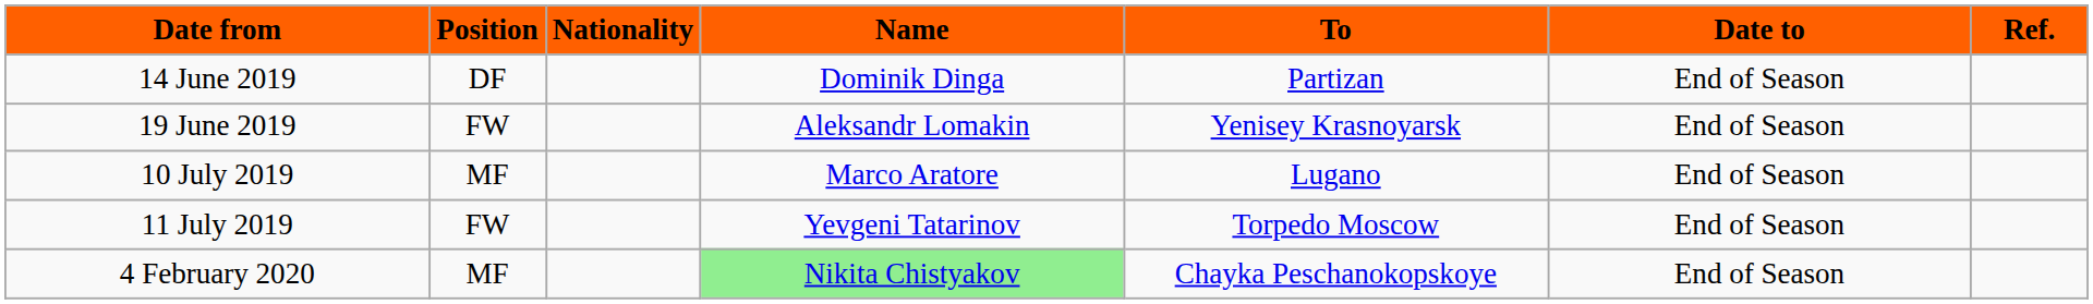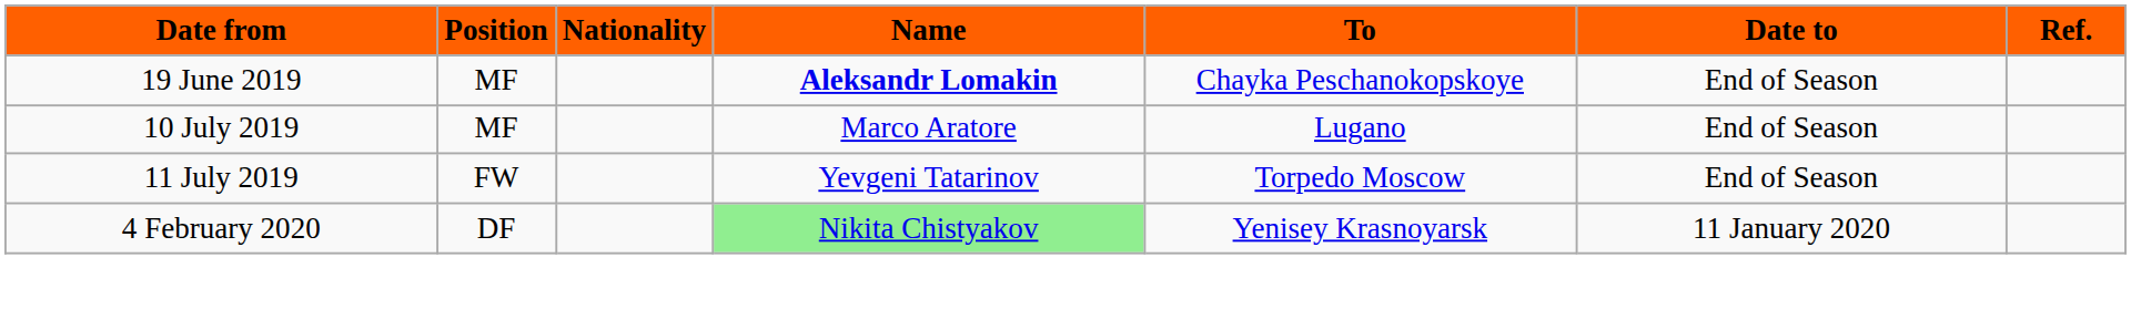- row: 14 June 2019 | DF | Dominik Dinga | Partizan | End of Season
19 June 2019 | Position: FW -> MF
19 June 2019 | Name: normal -> bold
19 June 2019 | To: Yenisey Krasnoyarsk -> Chayka Peschanokopskoye
4 February 2020 | Position: MF -> DF
4 February 2020 | To: Chayka Peschanokopskoye -> Yenisey Krasnoyarsk
4 February 2020 | Date to: End of Season -> 11 January 2020
